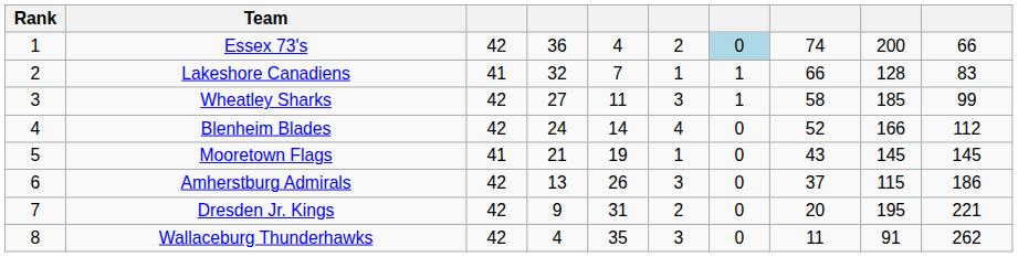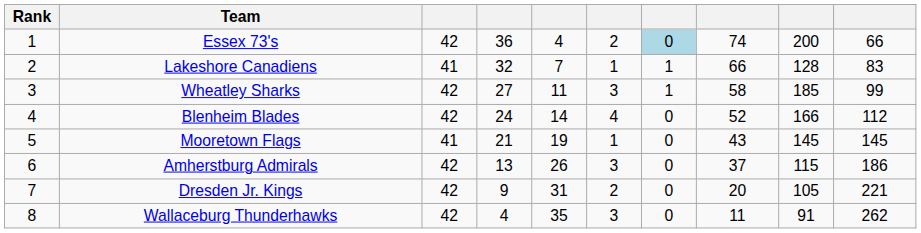Dresden Jr. Kings | column 9: 195 -> 105
